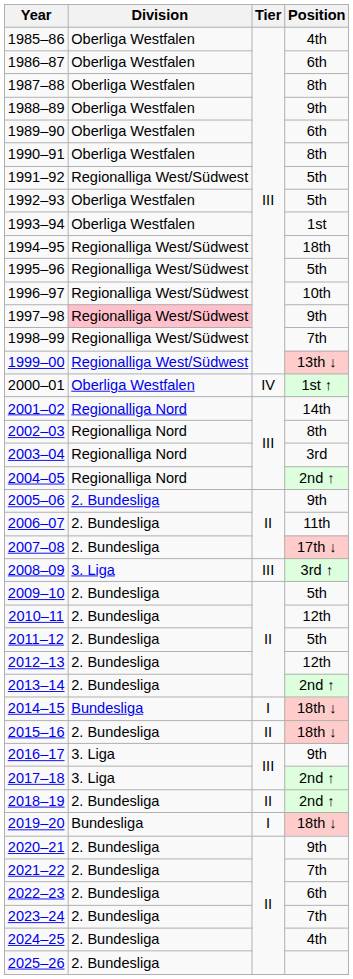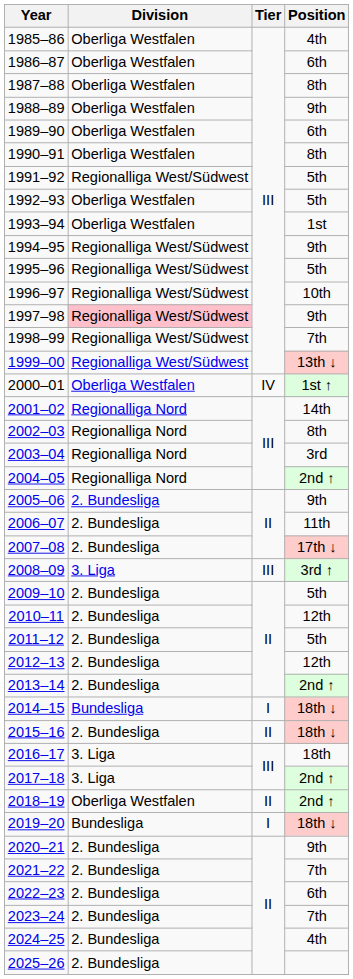1994–95 | Position: 18th -> 9th
2016–17 | Position: 9th -> 18th
2018–19 | Division: 2. Bundesliga -> Oberliga Westfalen
